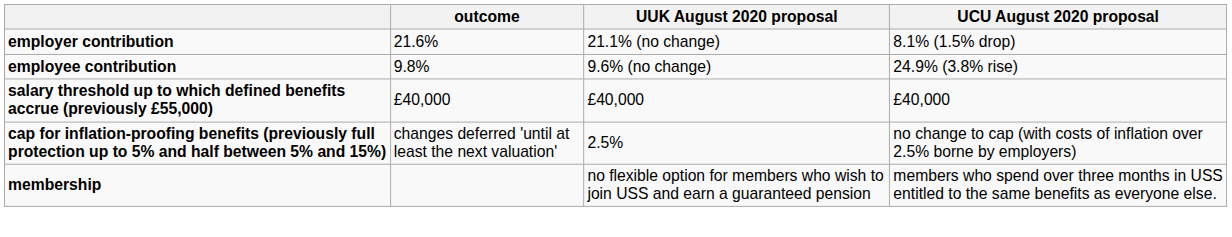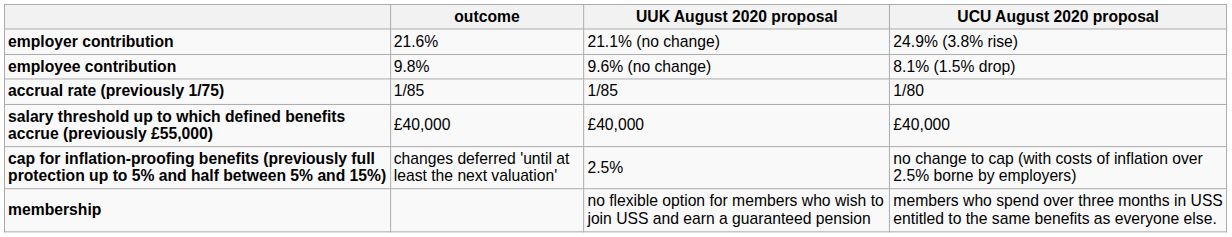employer contribution | UCU August 2020 proposal: 8.1% (1.5% drop) -> 24.9% (3.8% rise)
employee contribution | UCU August 2020 proposal: 24.9% (3.8% rise) -> 8.1% (1.5% drop)
+ row: accrual rate (previously 1/75) | 1/85 | 1/85 | 1/80
